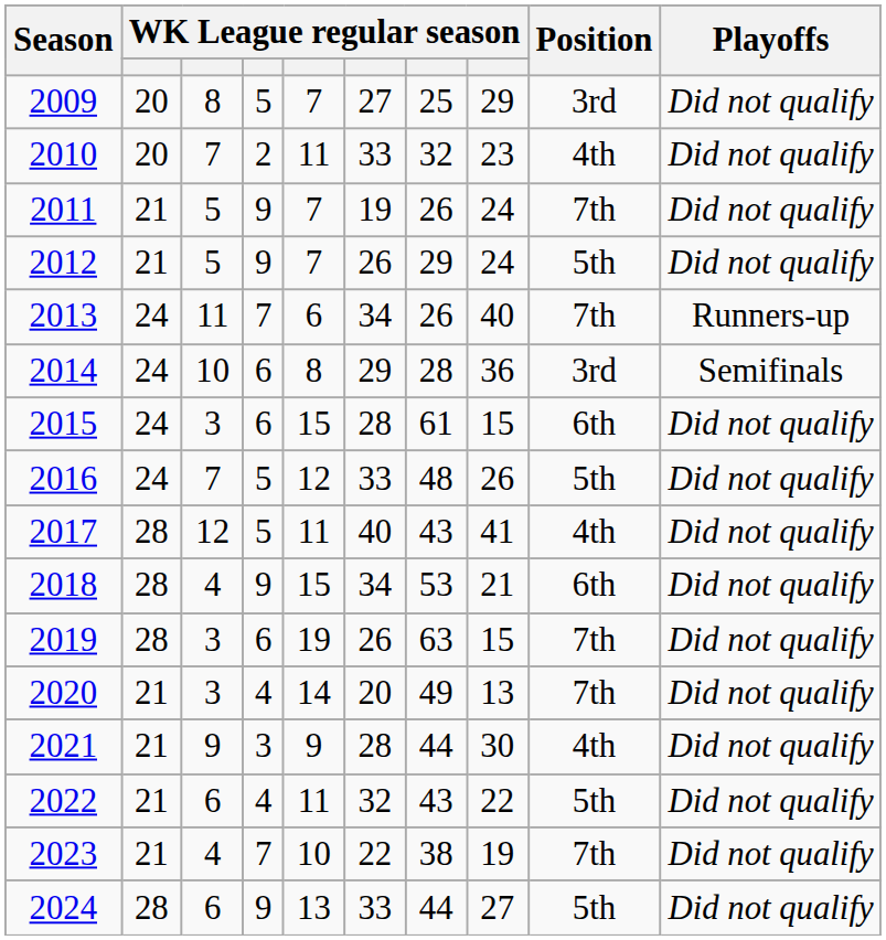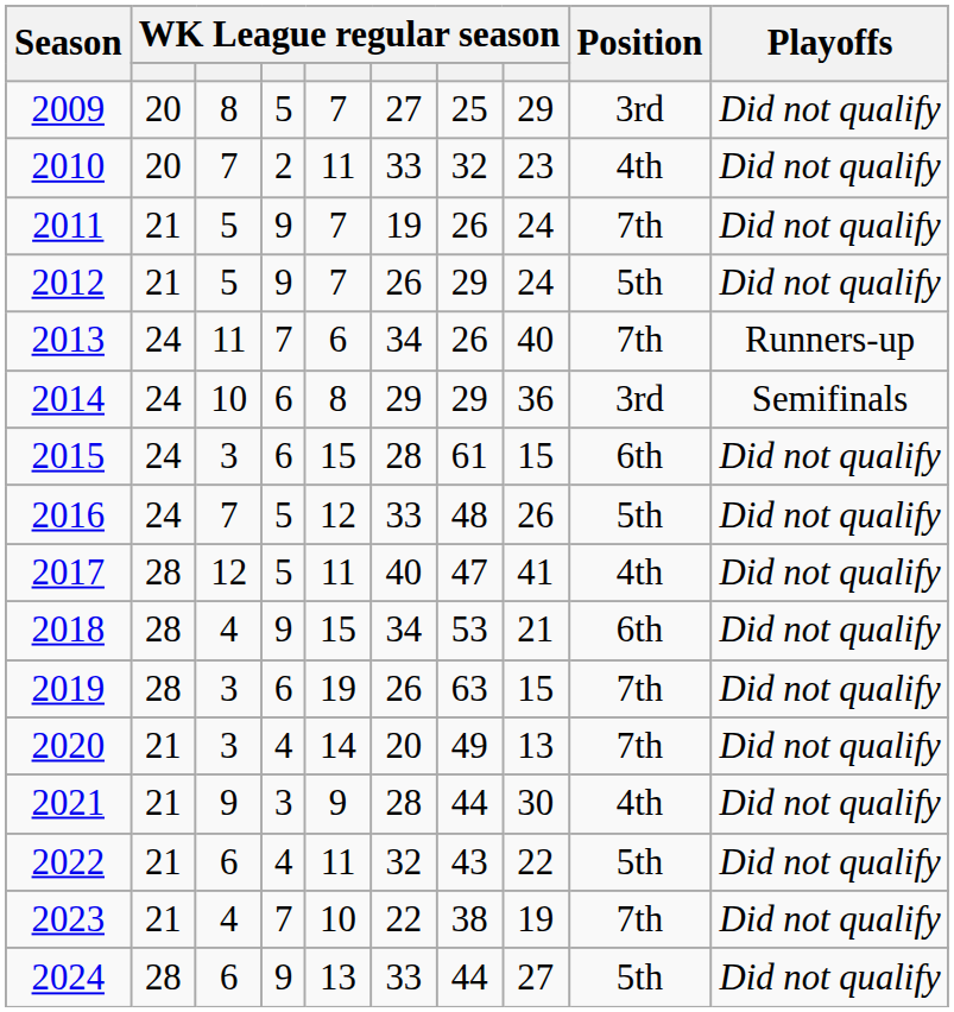2014 | column 7: 28 -> 29
2017 | column 7: 43 -> 47
